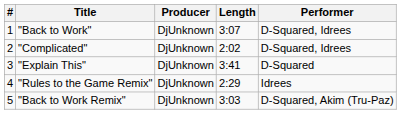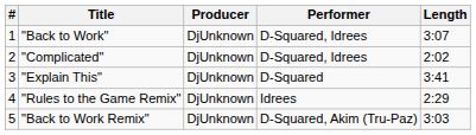columns swapped: Performer <-> Length
